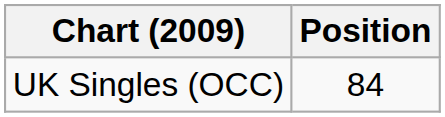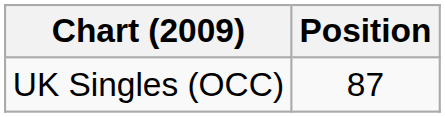UK Singles (OCC) | Position: 84 -> 87
